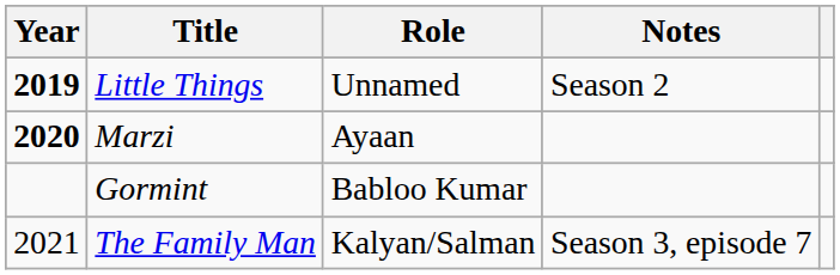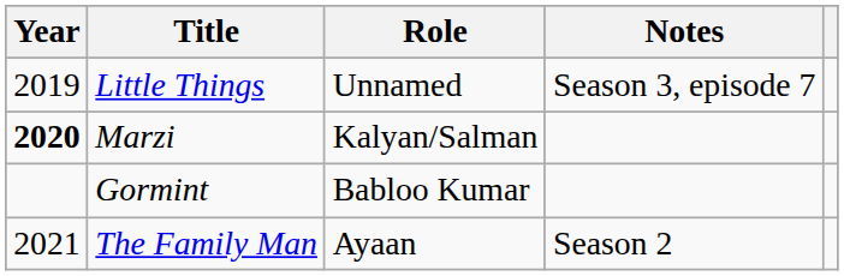Little Things | Year: bold -> normal
Little Things | Notes: Season 2 -> Season 3, episode 7
Marzi | Role: Ayaan -> Kalyan/Salman
The Family Man | Role: Kalyan/Salman -> Ayaan
The Family Man | Notes: Season 3, episode 7 -> Season 2
